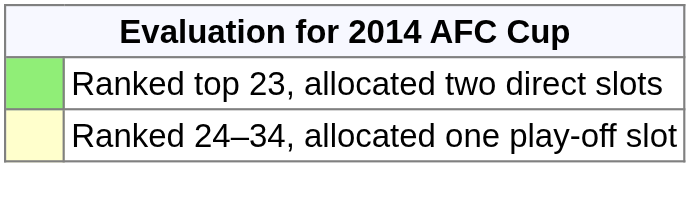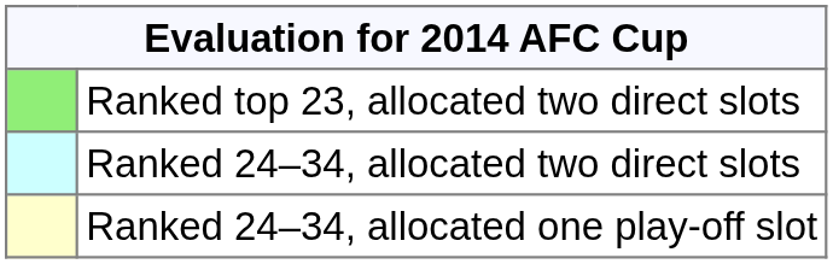+ row: Ranked 24–34, allocated two direct slots
